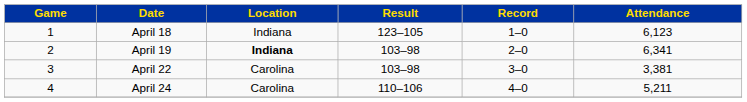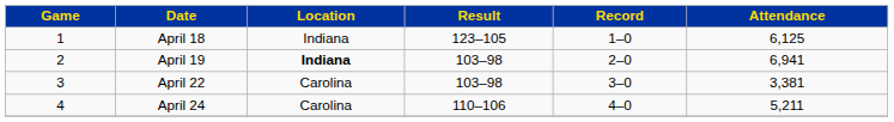April 18 | Attendance: 6,123 -> 6,125
April 19 | Attendance: 6,341 -> 6,941
